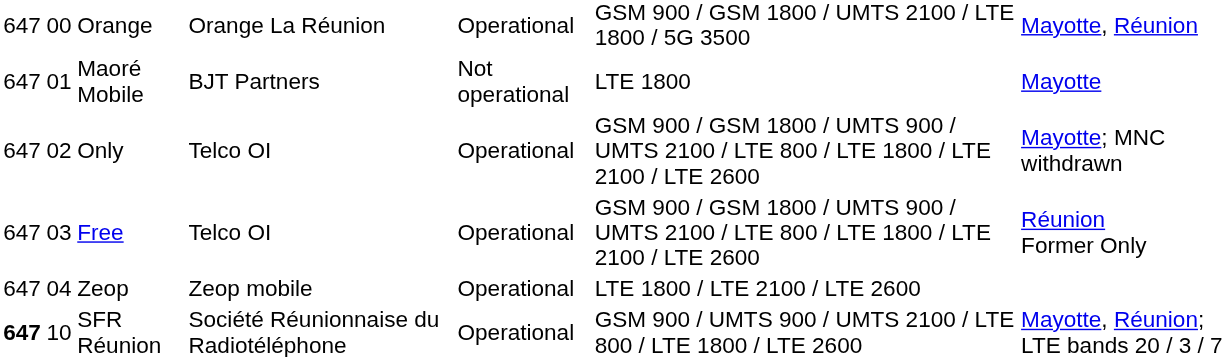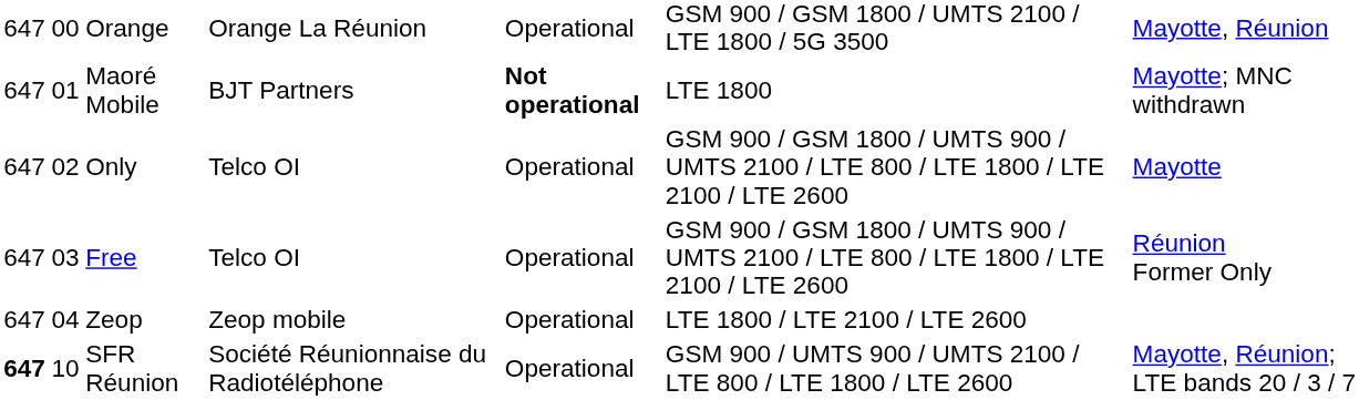Maoré Mobile | column 5: normal -> bold
Maoré Mobile | column 7: Mayotte -> Mayotte; MNC withdrawn
Only | column 7: Mayotte; MNC withdrawn -> Mayotte
